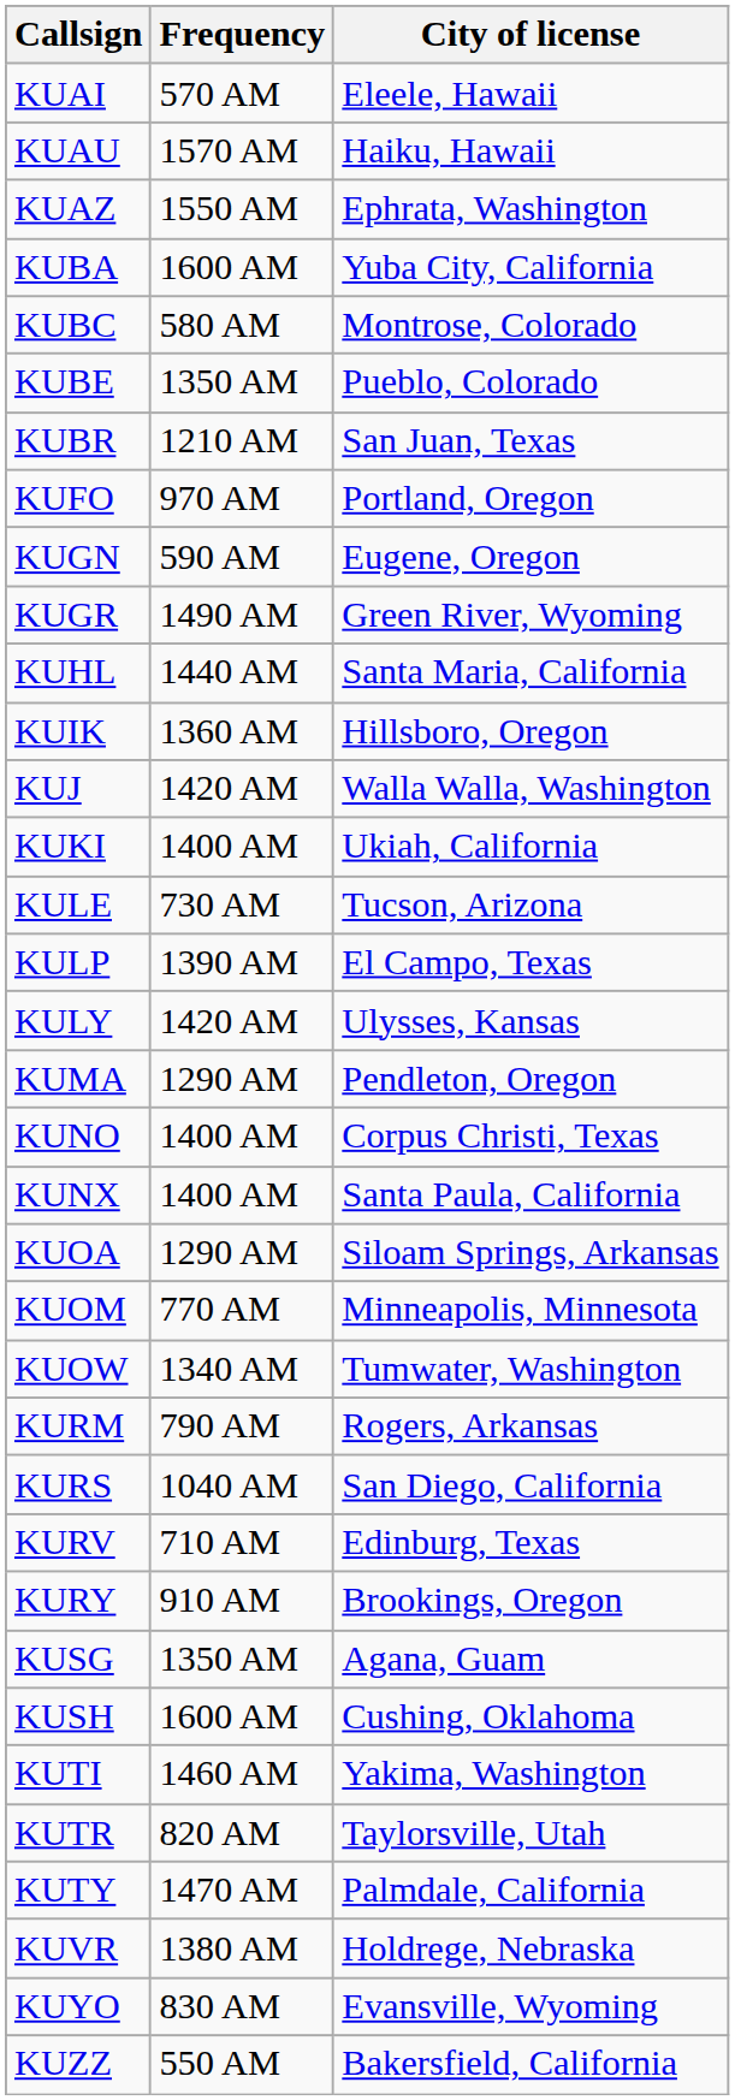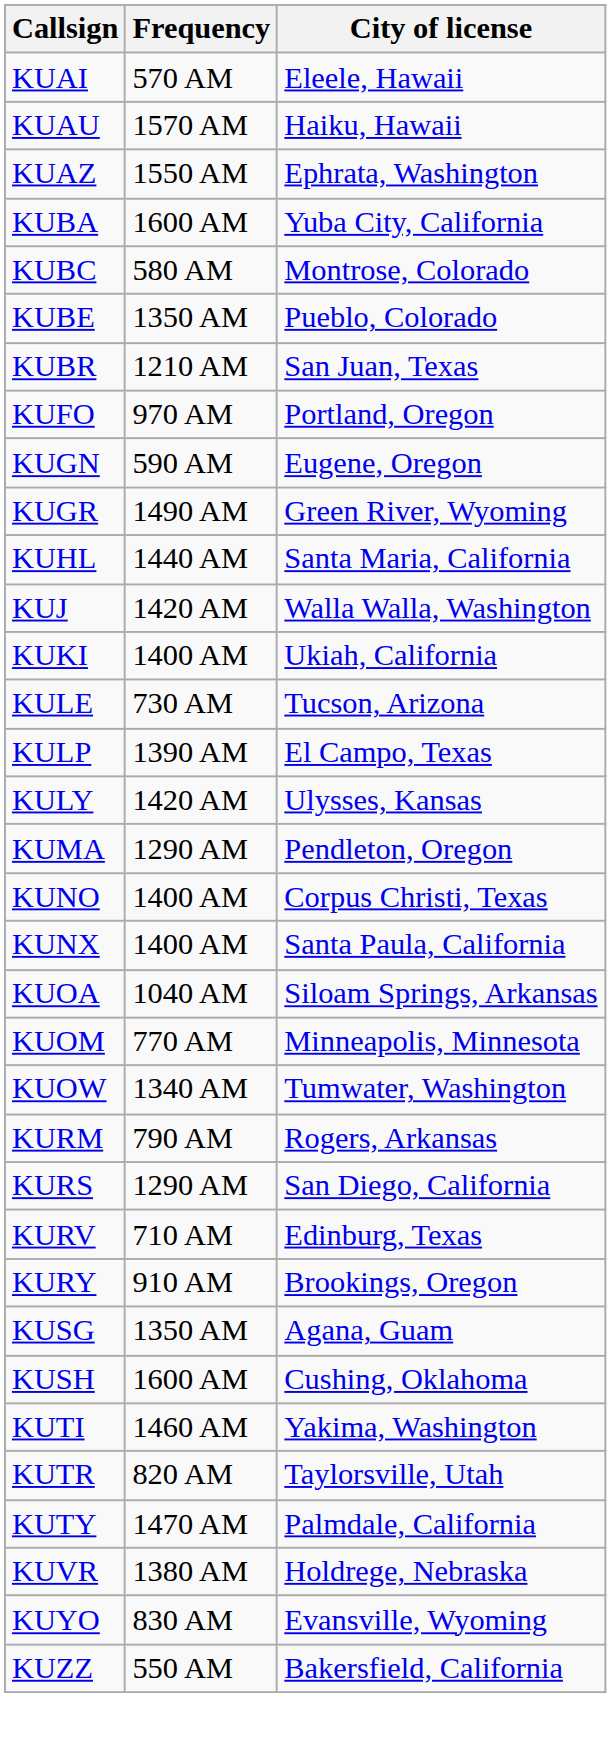- row: KUIK | 1360 AM | Hillsboro, Oregon
KUOA | Frequency: 1290 AM -> 1040 AM
KURS | Frequency: 1040 AM -> 1290 AM
